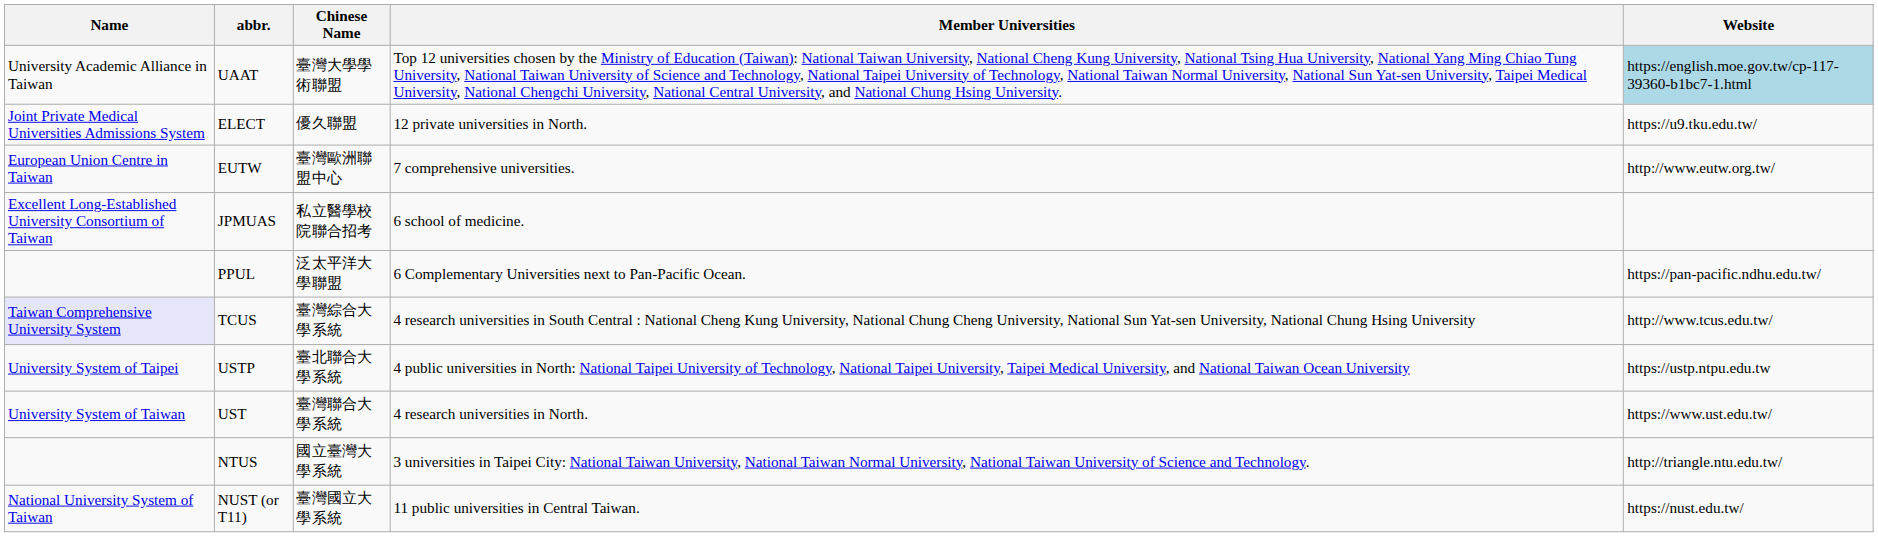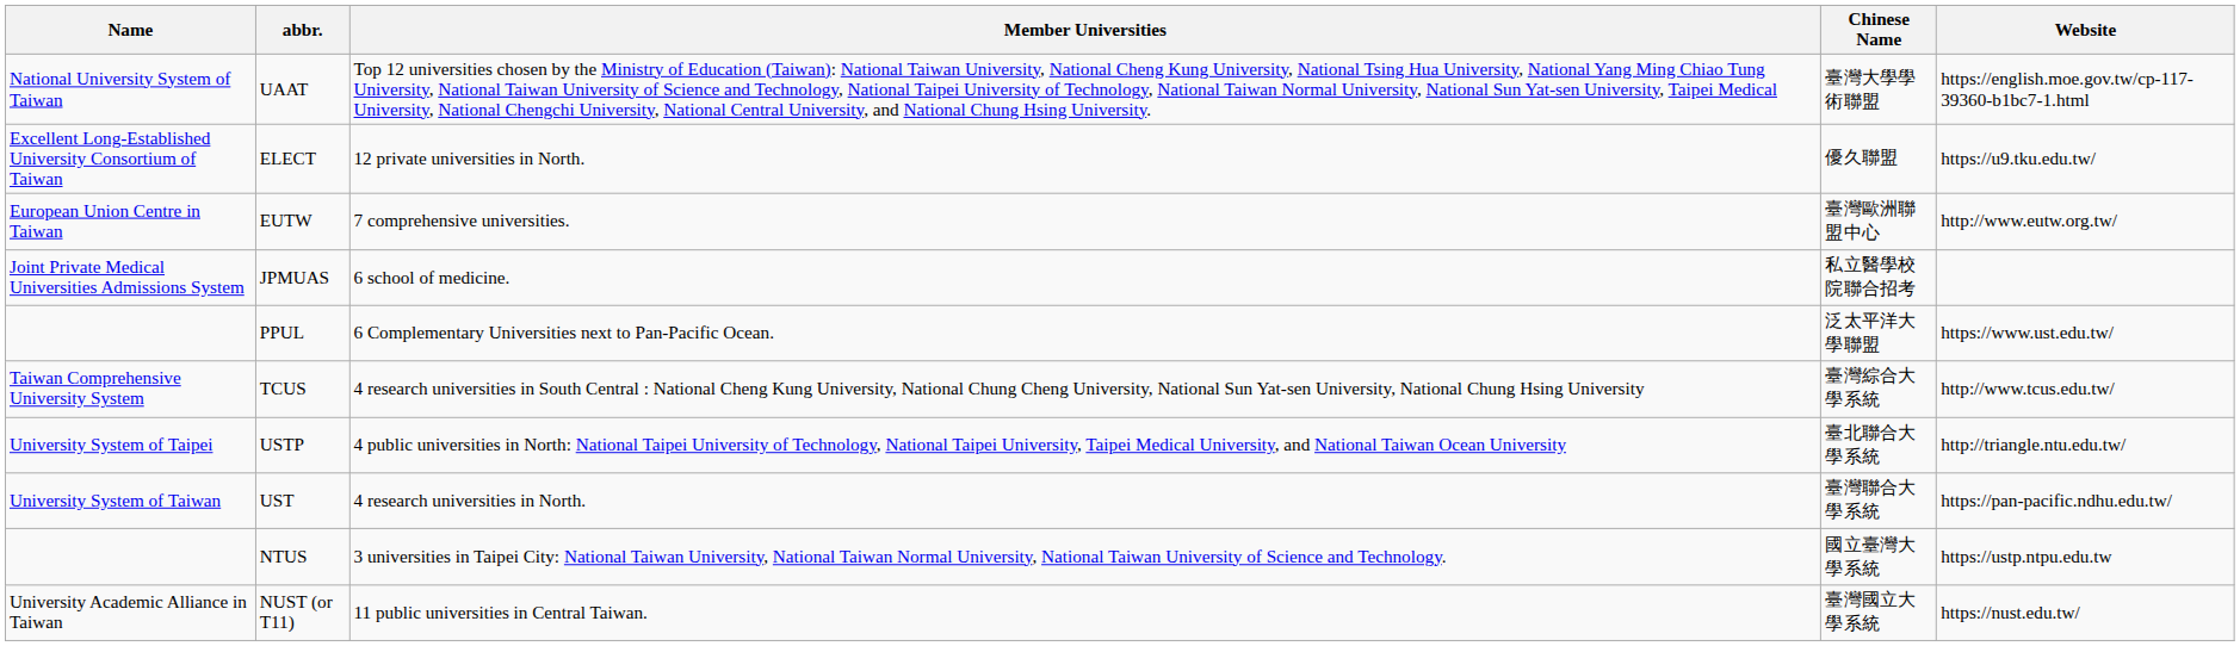columns swapped: Chinese Name <-> Member Universities
UAAT | Name: University Academic Alliance in Taiwan -> National University System of Taiwan
UAAT | Website: lightblue background -> no background
ELECT | Name: Joint Private Medical Universities Admissions System -> Excellent Long-Established University Consortium of Taiwan
JPMUAS | Name: Excellent Long-Established University Consortium of Taiwan -> Joint Private Medical Universities Admissions System
PPUL | Website: https://pan-pacific.ndhu.edu.tw/ -> https://www.ust.edu.tw/
TCUS | Name: lavender background -> no background
USTP | Website: https://ustp.ntpu.edu.tw -> http://triangle.ntu.edu.tw/
UST | Website: https://www.ust.edu.tw/ -> https://pan-pacific.ndhu.edu.tw/
NTUS | Website: http://triangle.ntu.edu.tw/ -> https://ustp.ntpu.edu.tw
NUST (or T11) | Name: National University System of Taiwan -> University Academic Alliance in Taiwan
